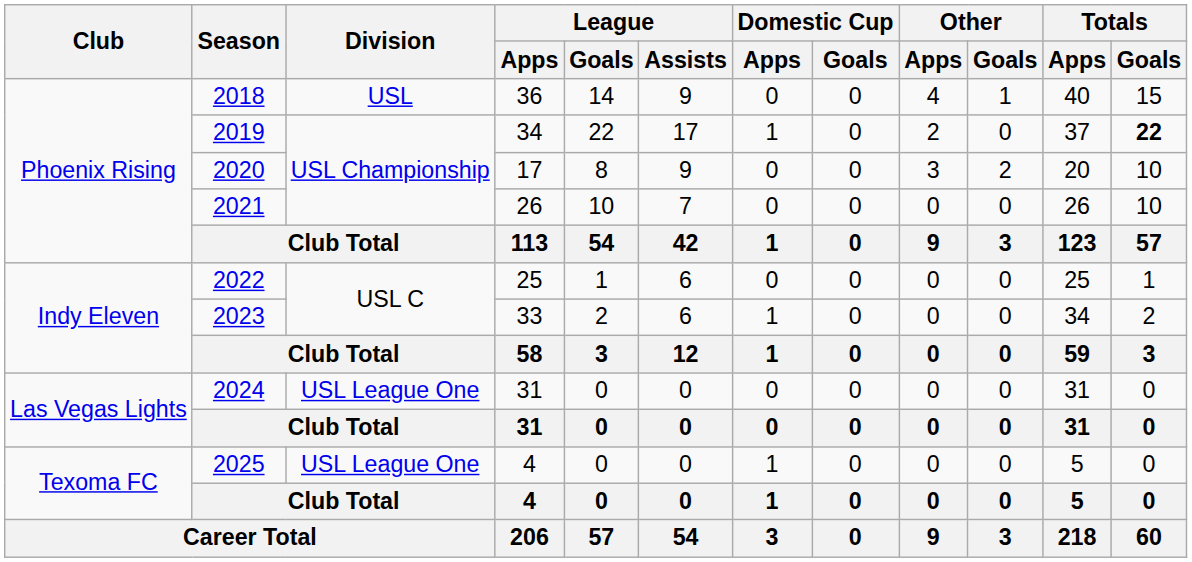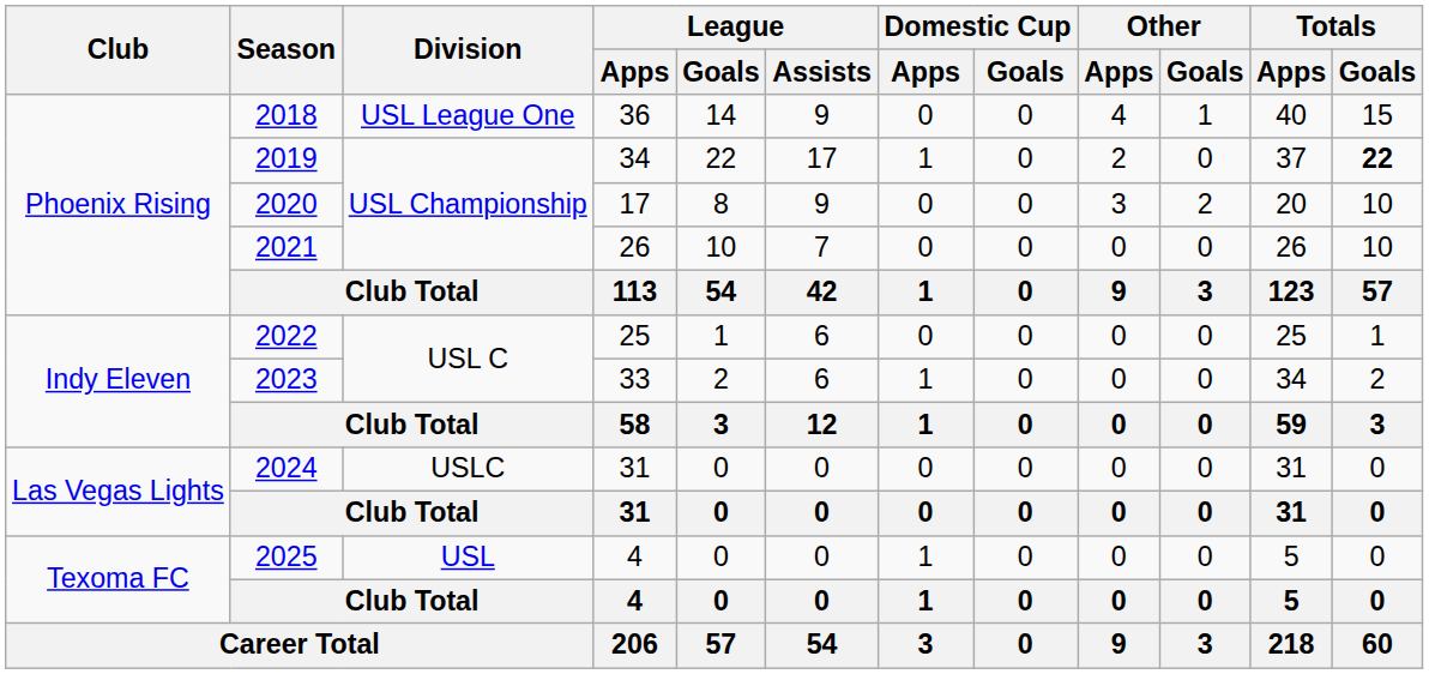2018 | Division: USL -> USL League One
2024 | Division: USL League One -> USLC
2025 | Division: USL League One -> USL
